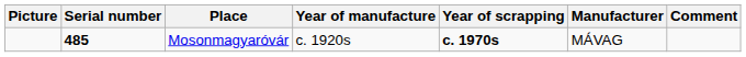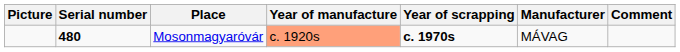Mosonmagyaróvár | Serial number: 485 -> 480
Mosonmagyaróvár | Year of manufacture: no background -> lightsalmon background
